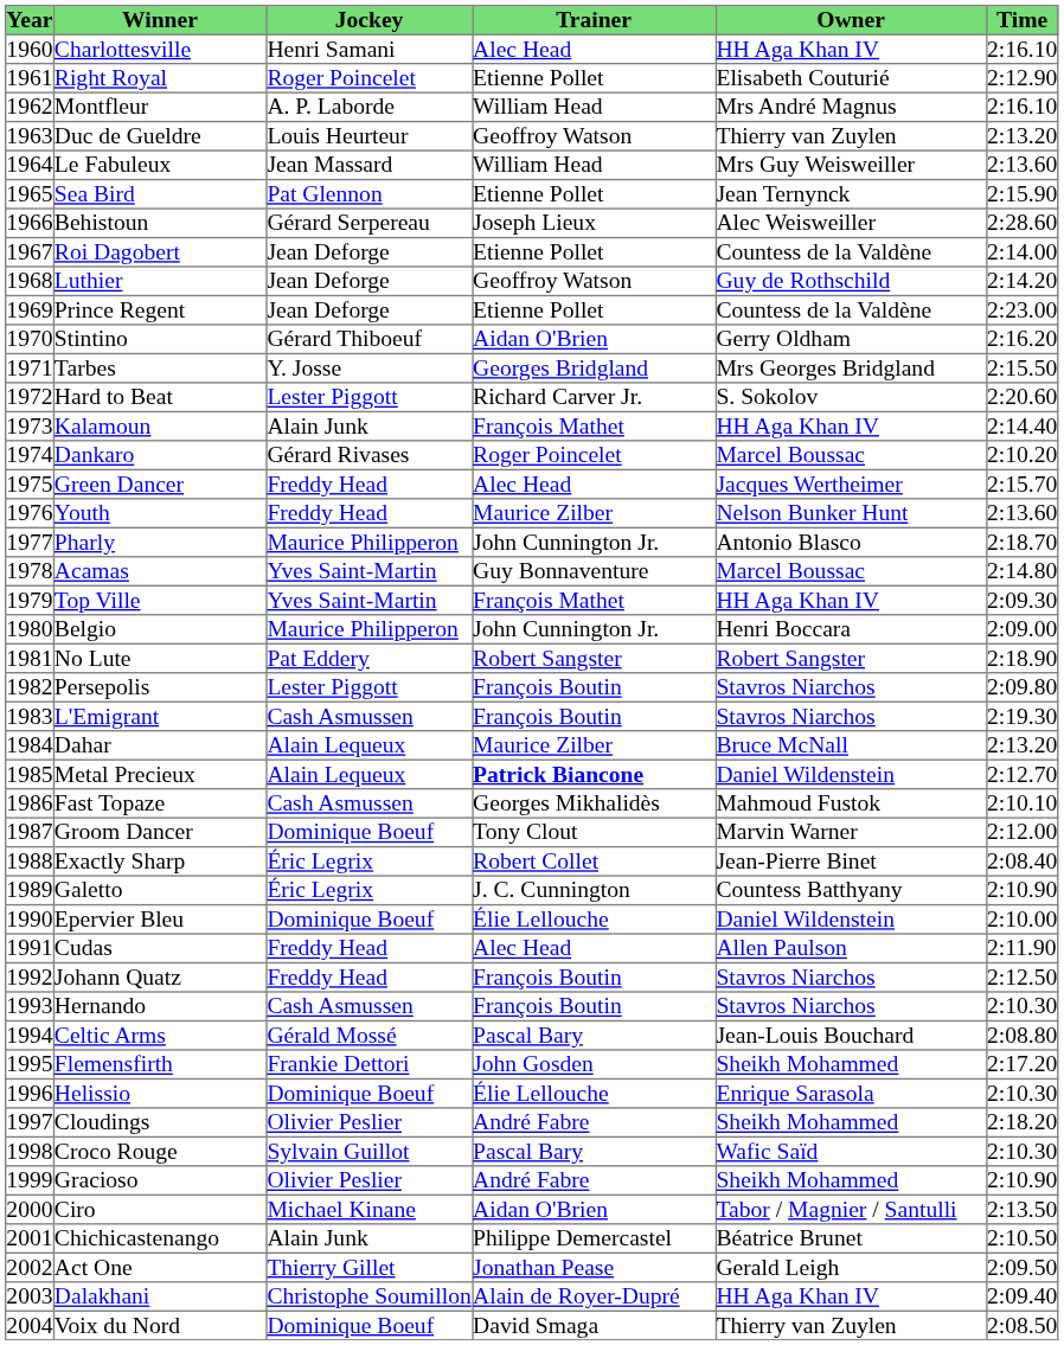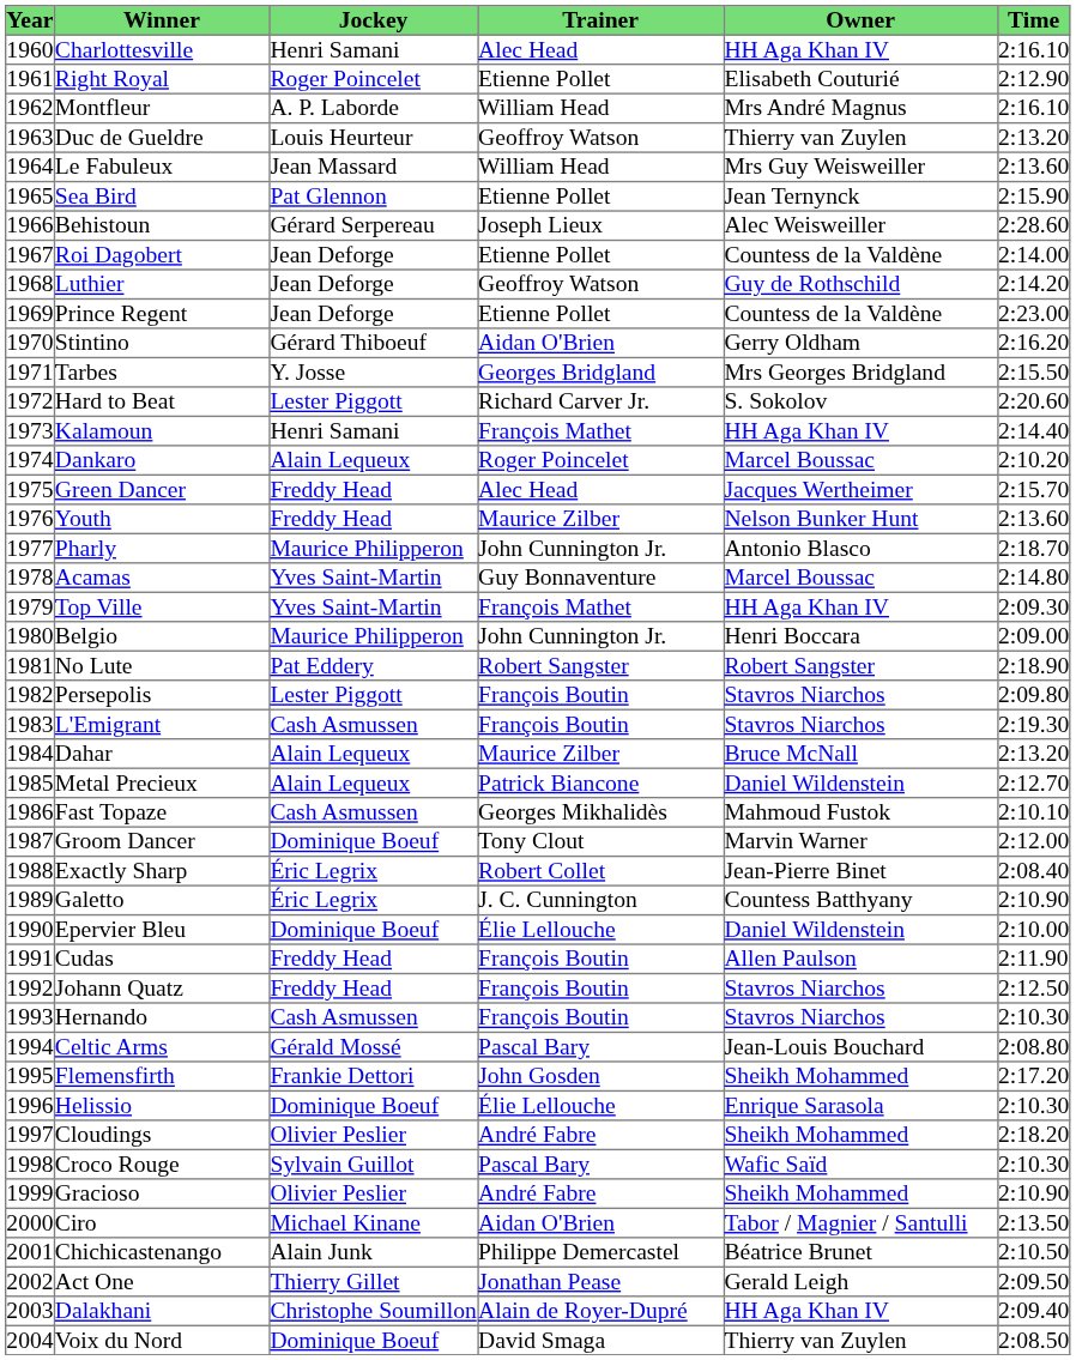Kalamoun | Jockey: Alain Junk -> Henri Samani
Dankaro | Jockey: Gérard Rivases -> Alain Lequeux
Metal Precieux | Trainer: bold -> normal
Cudas | Trainer: Alec Head -> François Boutin
